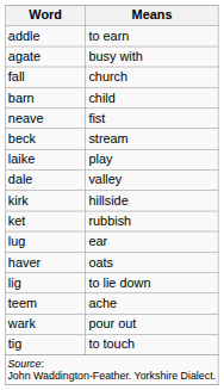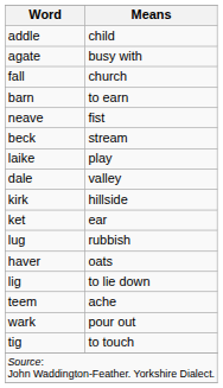addle | Means: to earn -> child
barn | Means: child -> to earn
ket | Means: rubbish -> ear
lug | Means: ear -> rubbish
